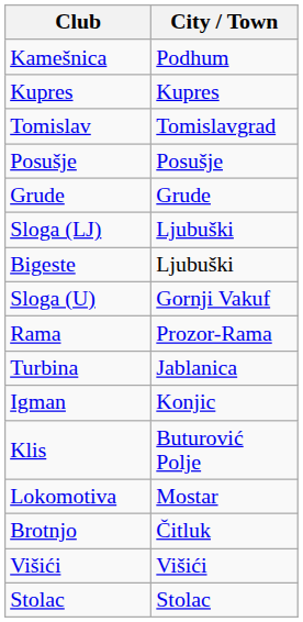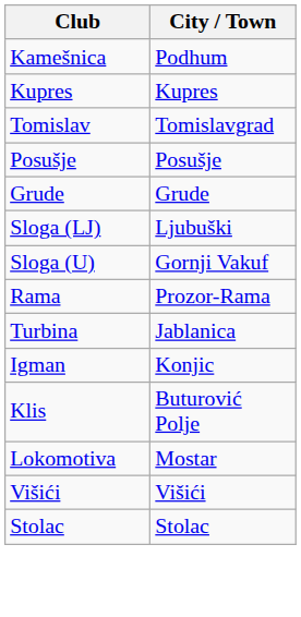- row: Bigeste | Ljubuški
- row: Brotnjo | Čitluk
